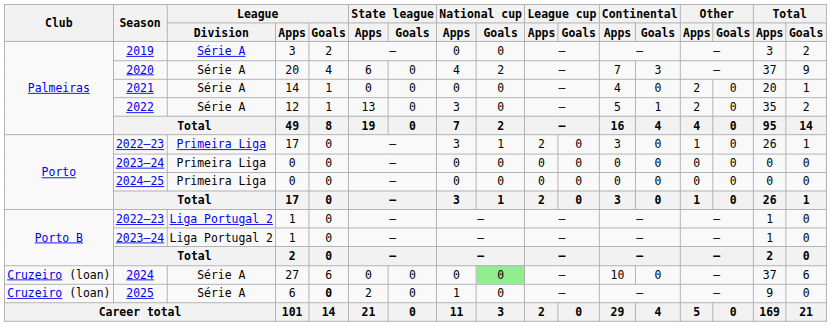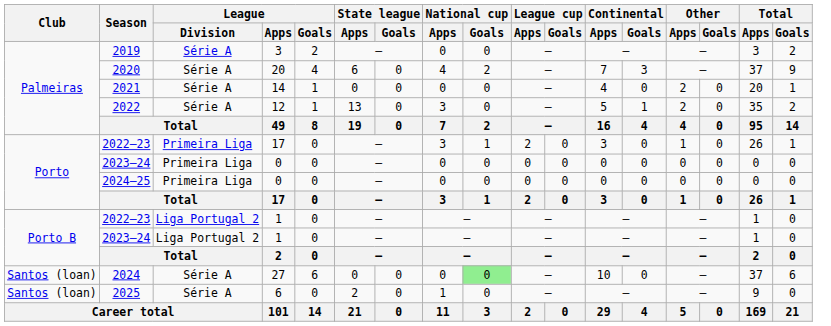2024 | Club: Cruzeiro (loan) -> Santos (loan)
2025 | Club: Cruzeiro (loan) -> Santos (loan)
2025 | League / Goals: bold -> normal
